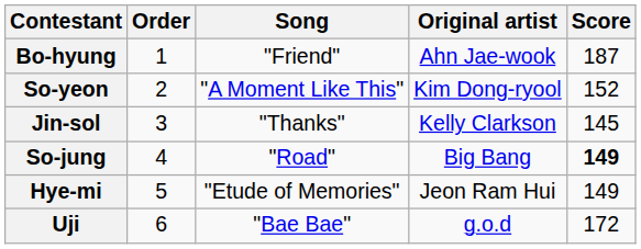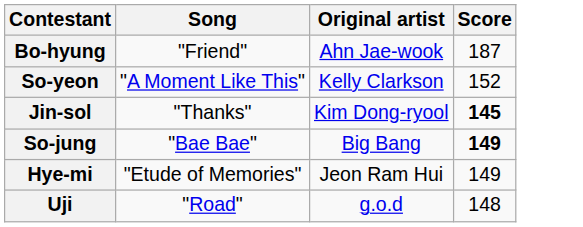- column: Order | 1 | 2 | 3 | 4 | 5 | 6
So-yeon | Original artist: Kim Dong-ryool -> Kelly Clarkson
Jin-sol | Original artist: Kelly Clarkson -> Kim Dong-ryool
Jin-sol | Score: normal -> bold
So-jung | Song: "Road" -> "Bae Bae"
Uji | Song: "Bae Bae" -> "Road"
Uji | Score: 172 -> 148
